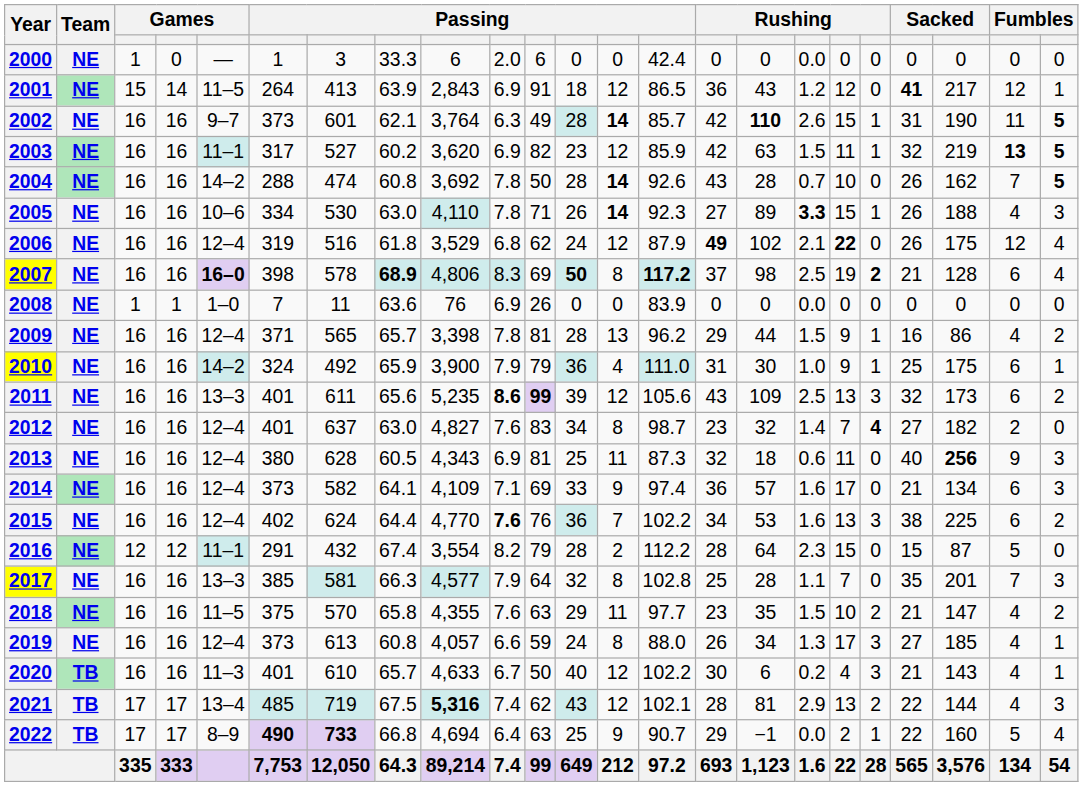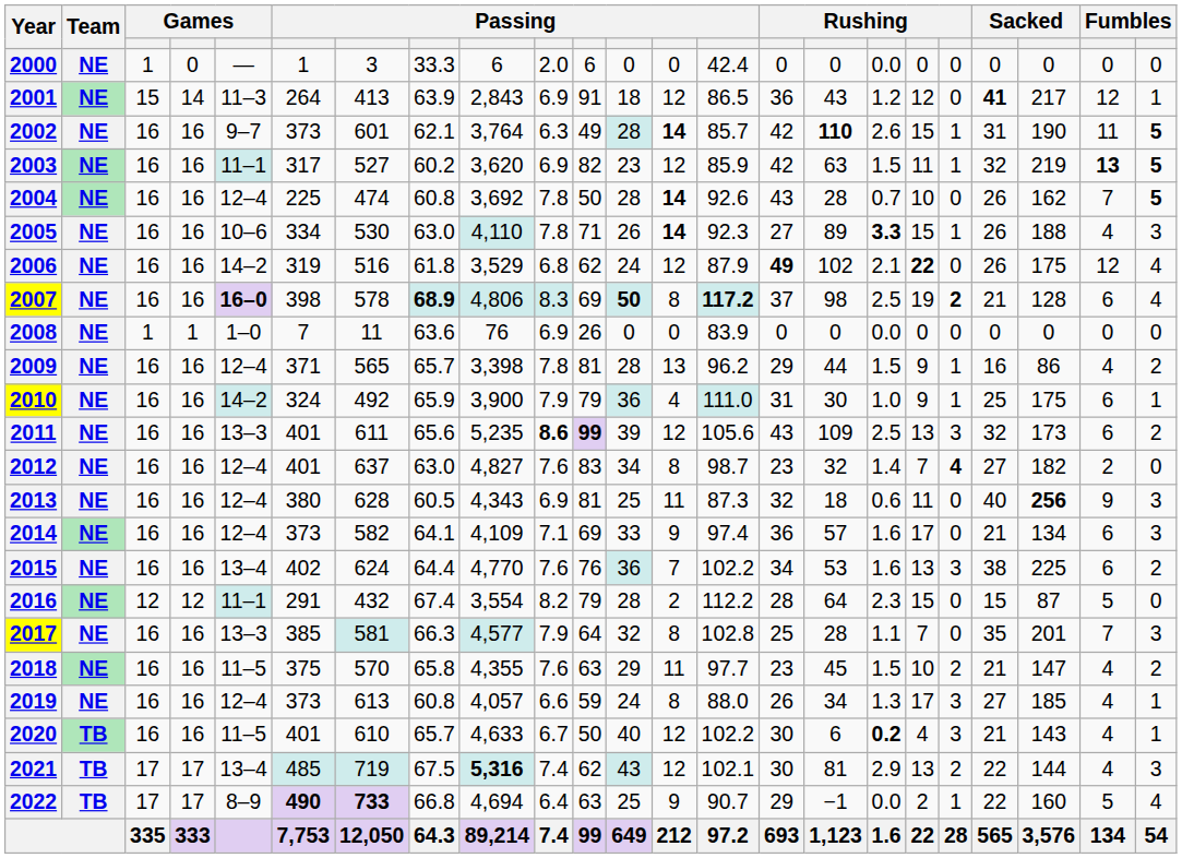2001 | column 5: 11–5 -> 11–3
2004 | column 5: 14–2 -> 12–4
2004 | column 6: 288 -> 225
2006 | column 5: 12–4 -> 14–2
2015 | column 5: 12–4 -> 13–4
2015 | column 10: bold -> normal
2018 | column 16: 35 -> 45
2020 | column 5: 11–3 -> 11–5
2020 | column 17: normal -> bold
2021 | column 15: 28 -> 30
